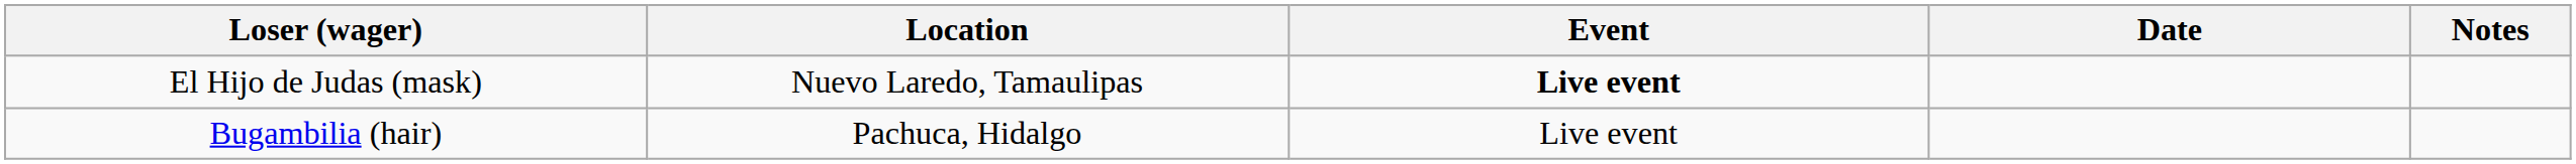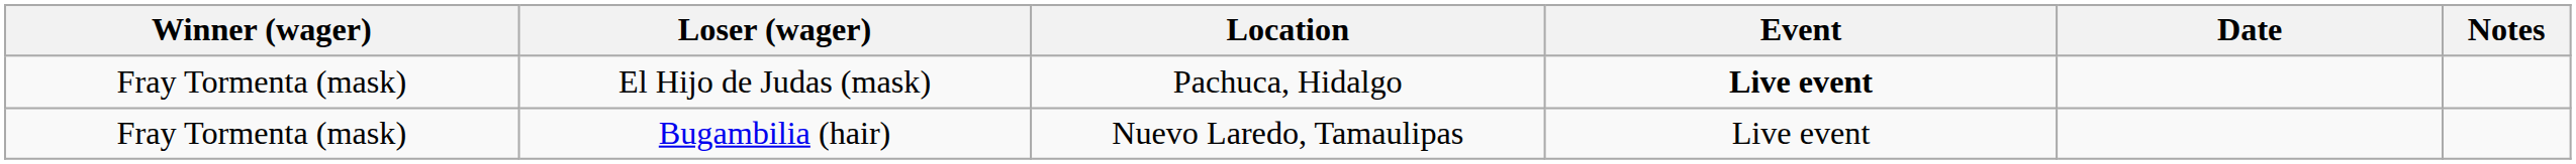+ column: Winner (wager) | Fray Tormenta (mask) | Fray Tormenta (mask)
El Hijo de Judas (mask) | Location: Nuevo Laredo, Tamaulipas -> Pachuca, Hidalgo
Bugambilia (hair) | Location: Pachuca, Hidalgo -> Nuevo Laredo, Tamaulipas
